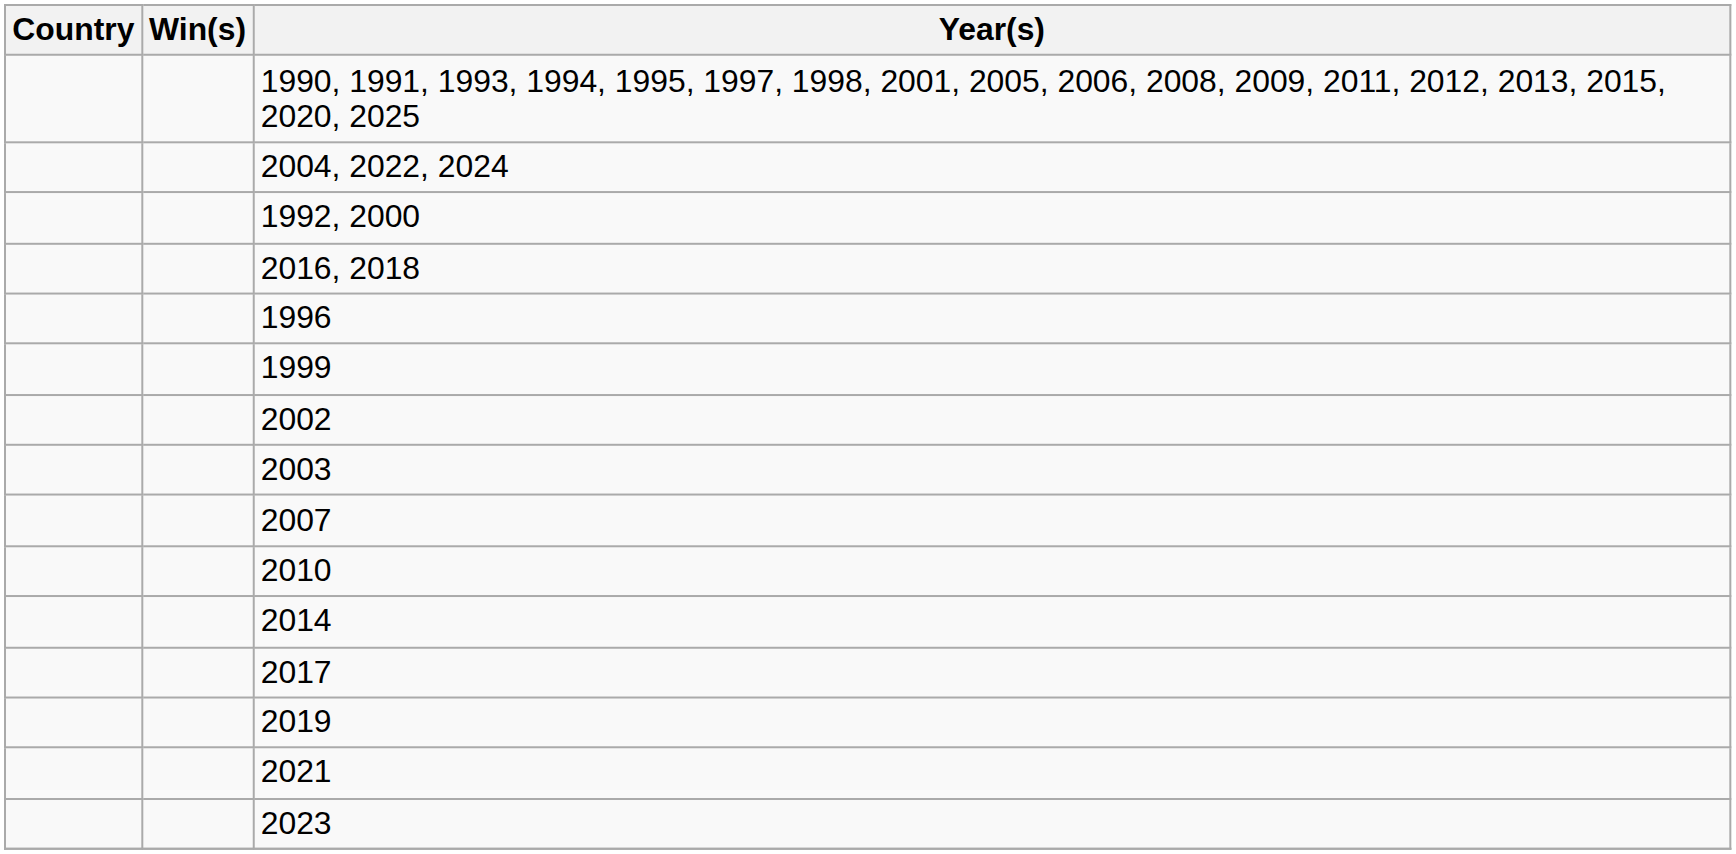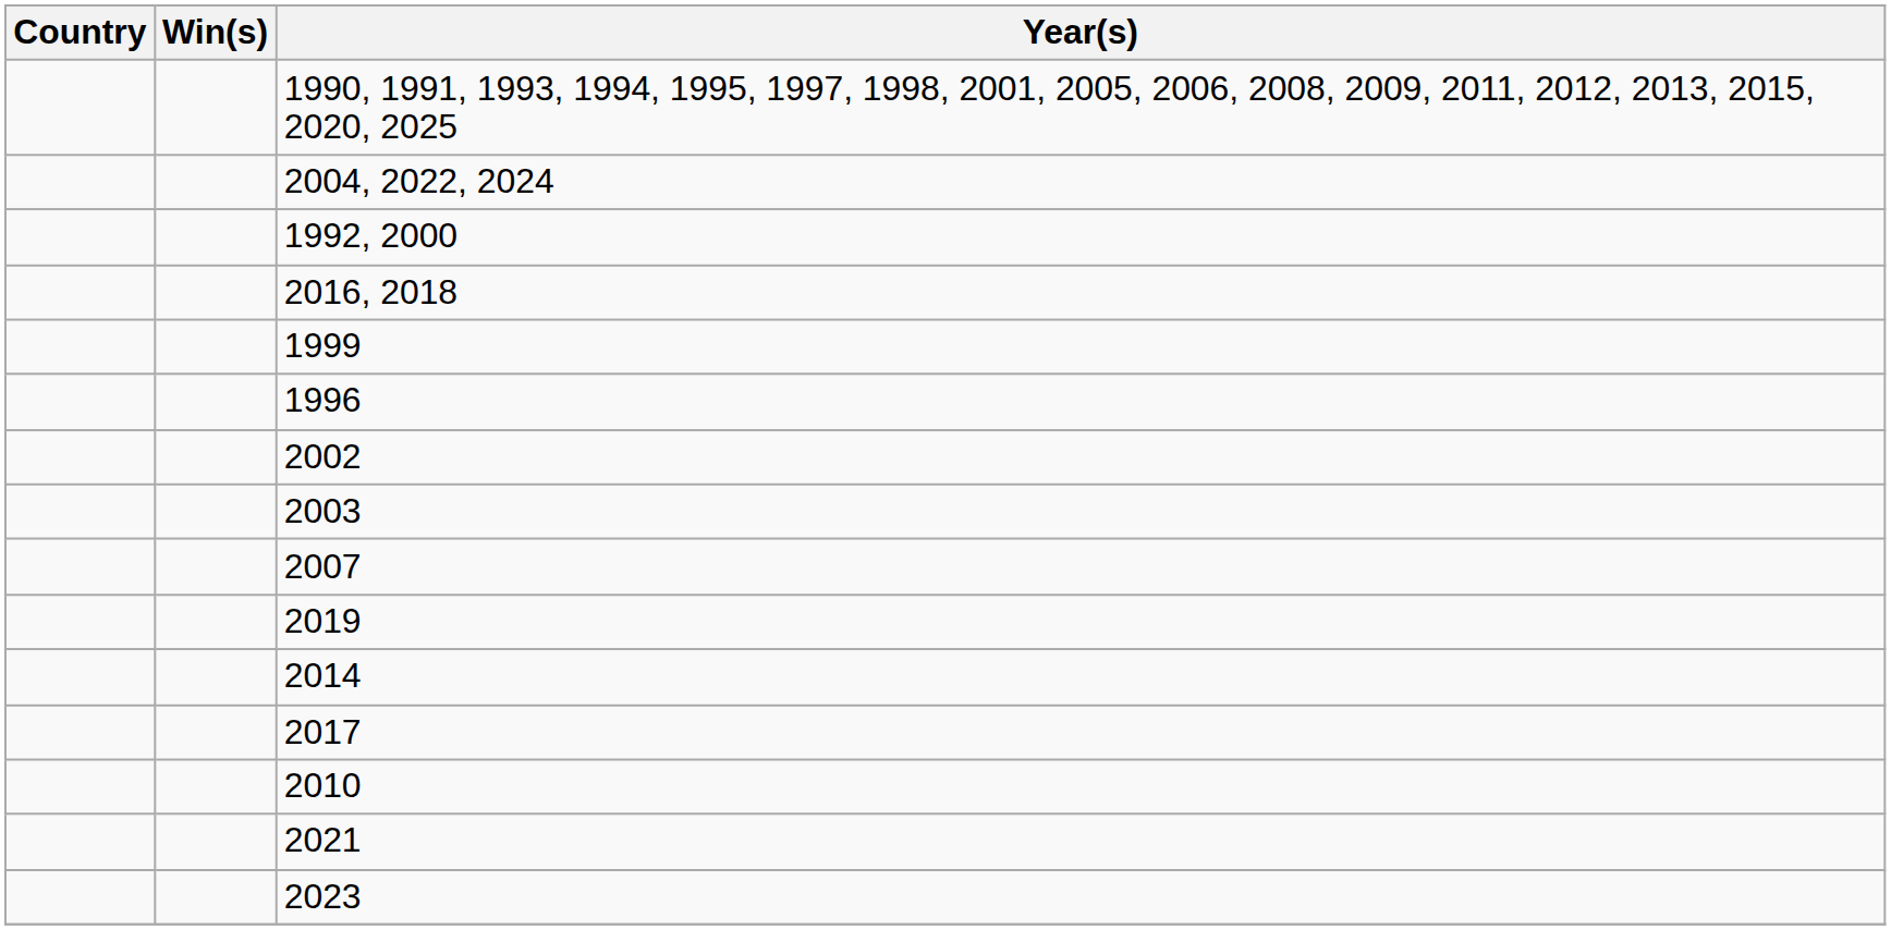rows swapped: 1996 <-> 1999
rows swapped: 2010 <-> 2019
